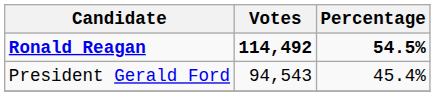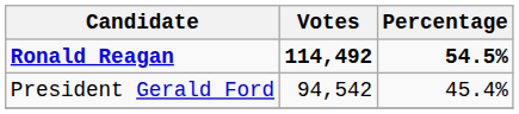President Gerald Ford | Votes: 94,543 -> 94,542
